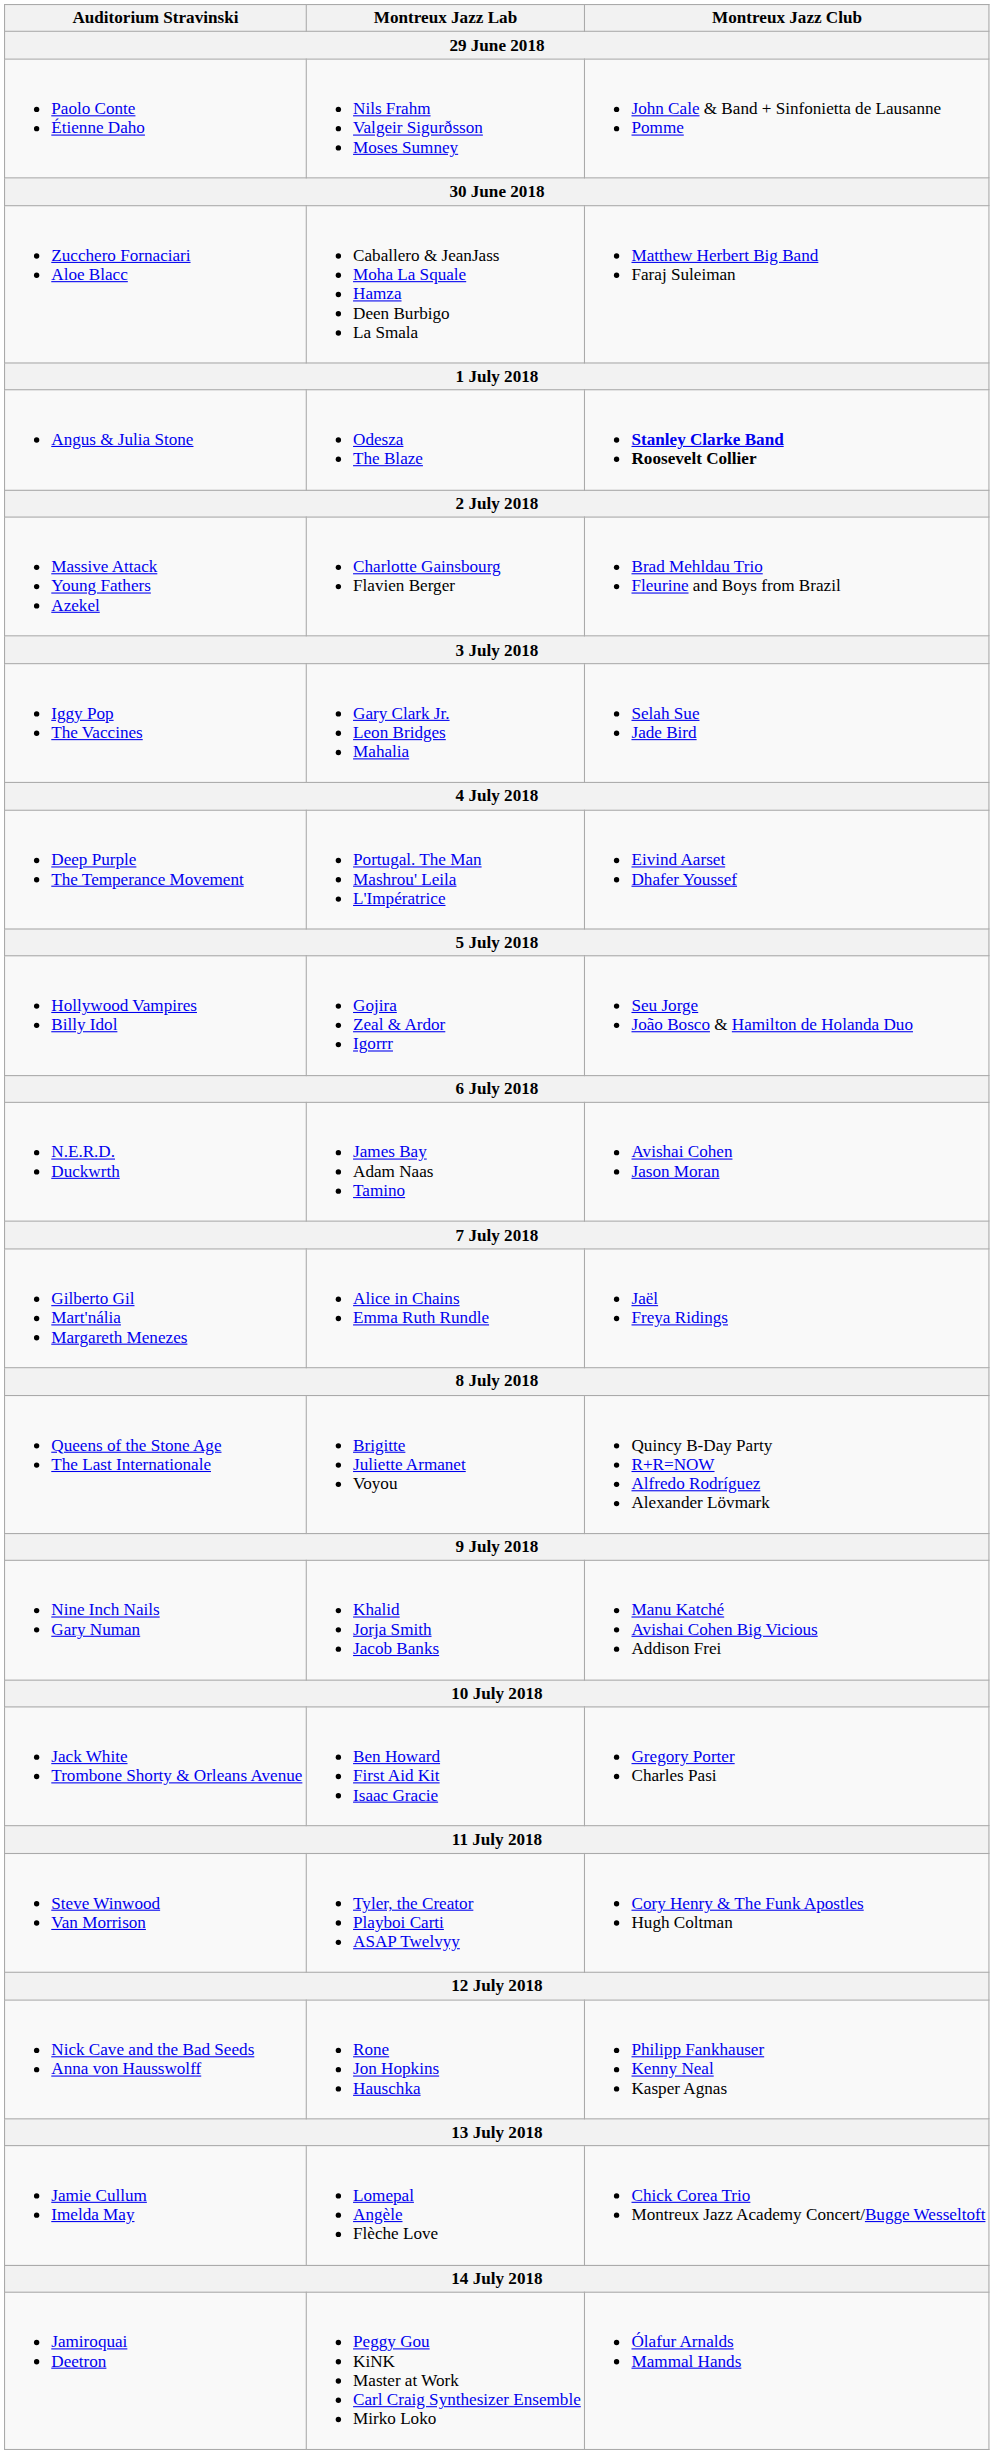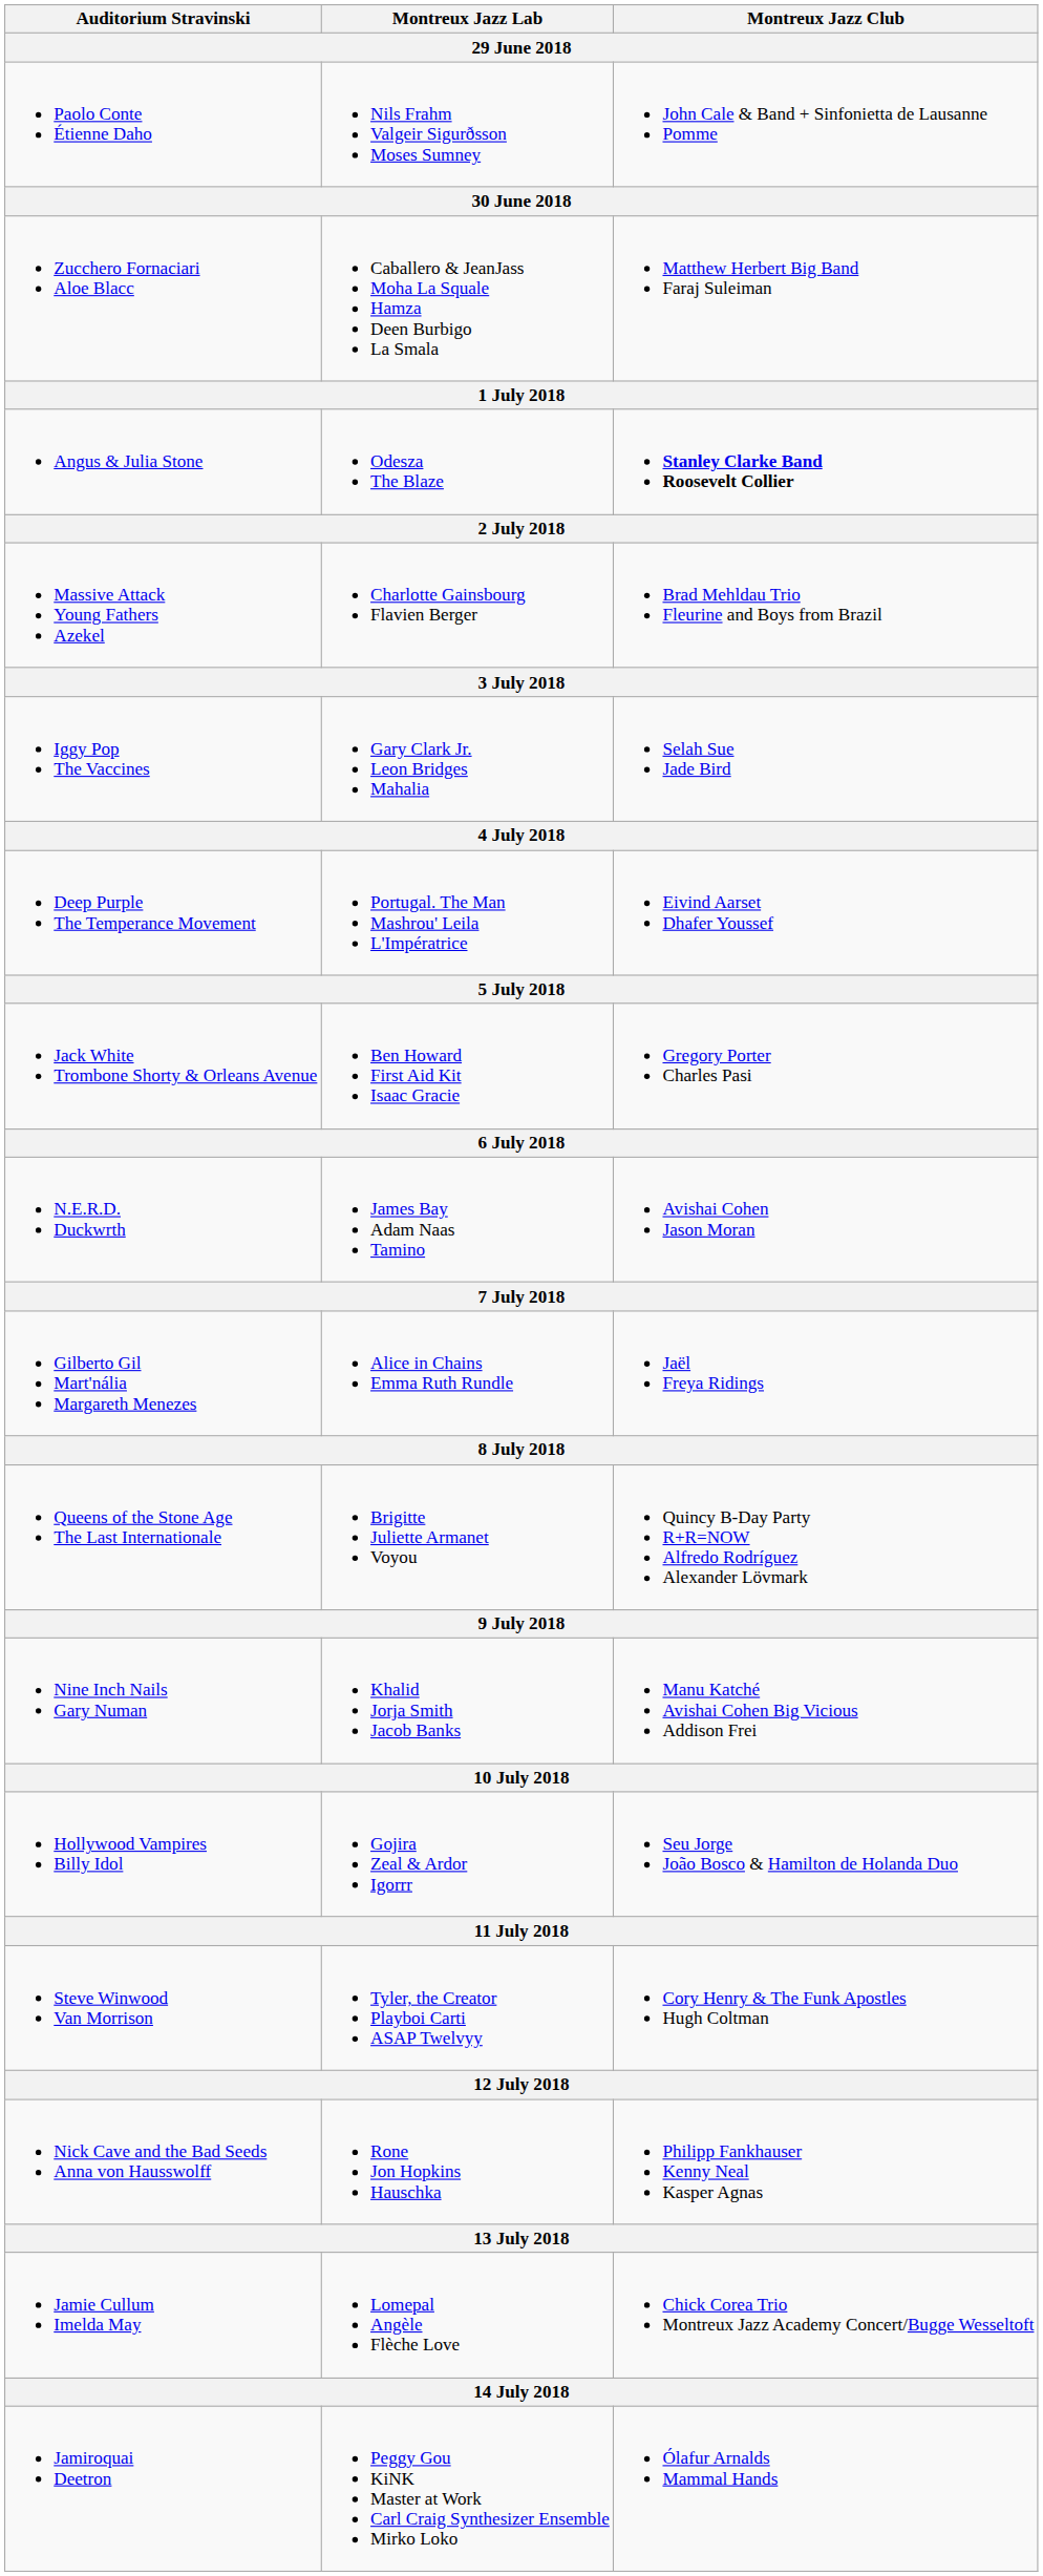rows swapped: Hollywood Vampires Billy Idol <-> Jack White Trombone Shorty & Orleans Avenue
